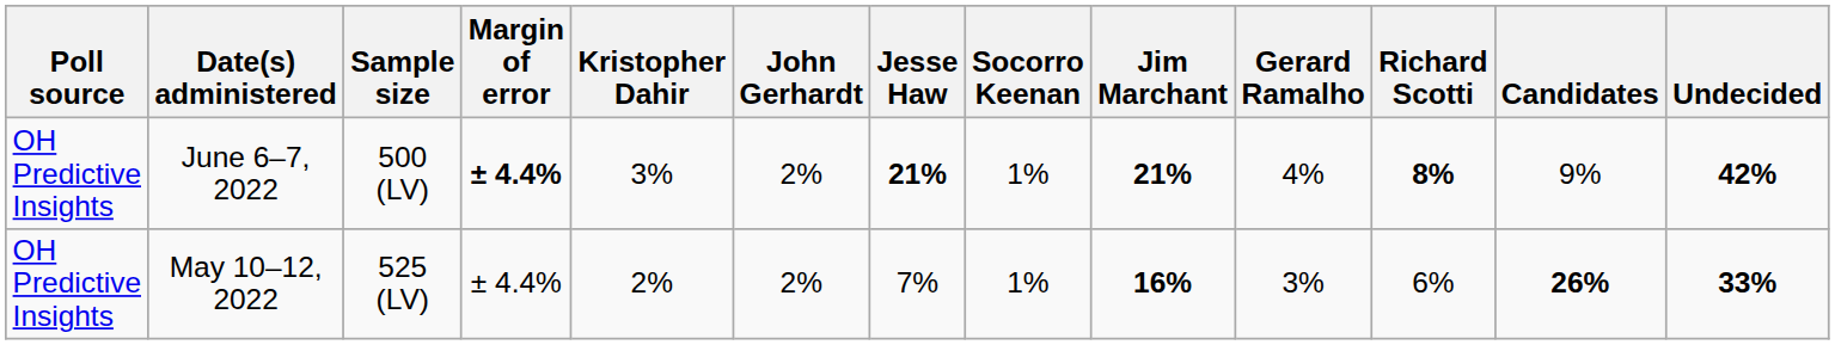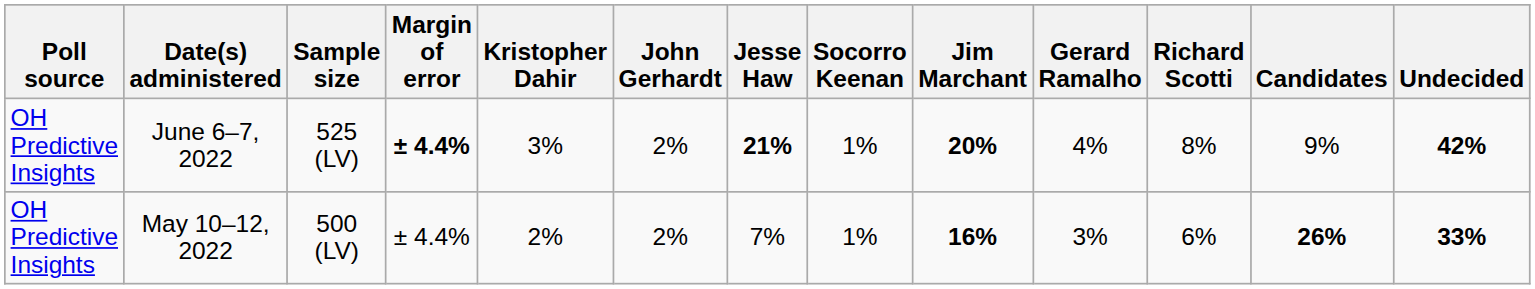June 6–7, 2022 | Sample size: 500 (LV) -> 525 (LV)
June 6–7, 2022 | Jim Marchant: 21% -> 20%
June 6–7, 2022 | Richard Scotti: bold -> normal
May 10–12, 2022 | Sample size: 525 (LV) -> 500 (LV)
